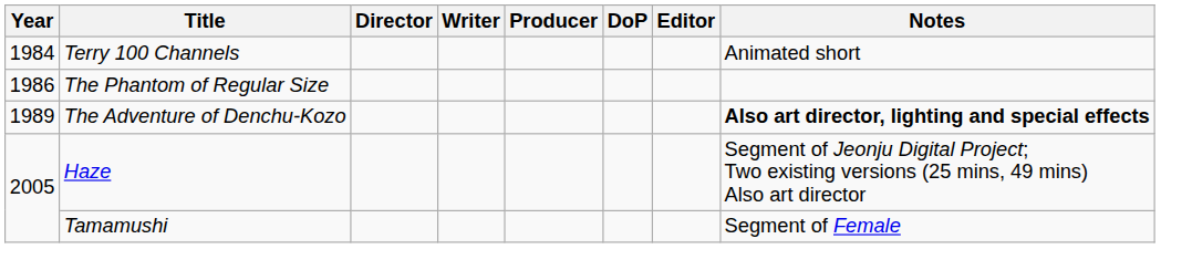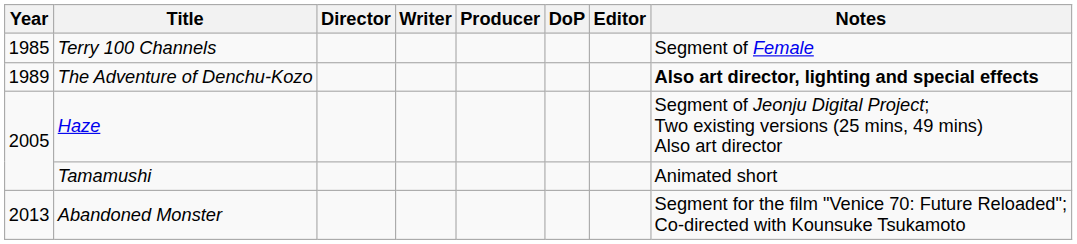Terry 100 Channels | Year: 1984 -> 1985
Terry 100 Channels | Notes: Animated short -> Segment of Female
- row: 1986 | The Phantom of Regular Size
Tamamushi | Notes: Segment of Female -> Animated short
+ row: 2013 | Abandoned Monster | Segment for the film "Venice 70: Future Reloaded"; Co-directed with Kounsuke Tsukamoto
